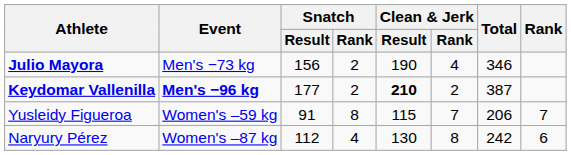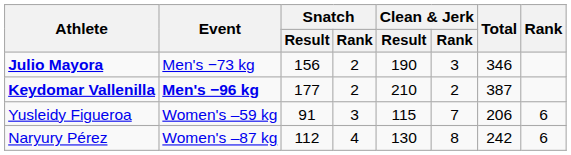Julio Mayora | Clean & Jerk / Rank: 4 -> 3
Keydomar Vallenilla | Clean & Jerk / Result: bold -> normal
Yusleidy Figueroa | Snatch / Rank: 8 -> 3
Yusleidy Figueroa | Rank: 7 -> 6
